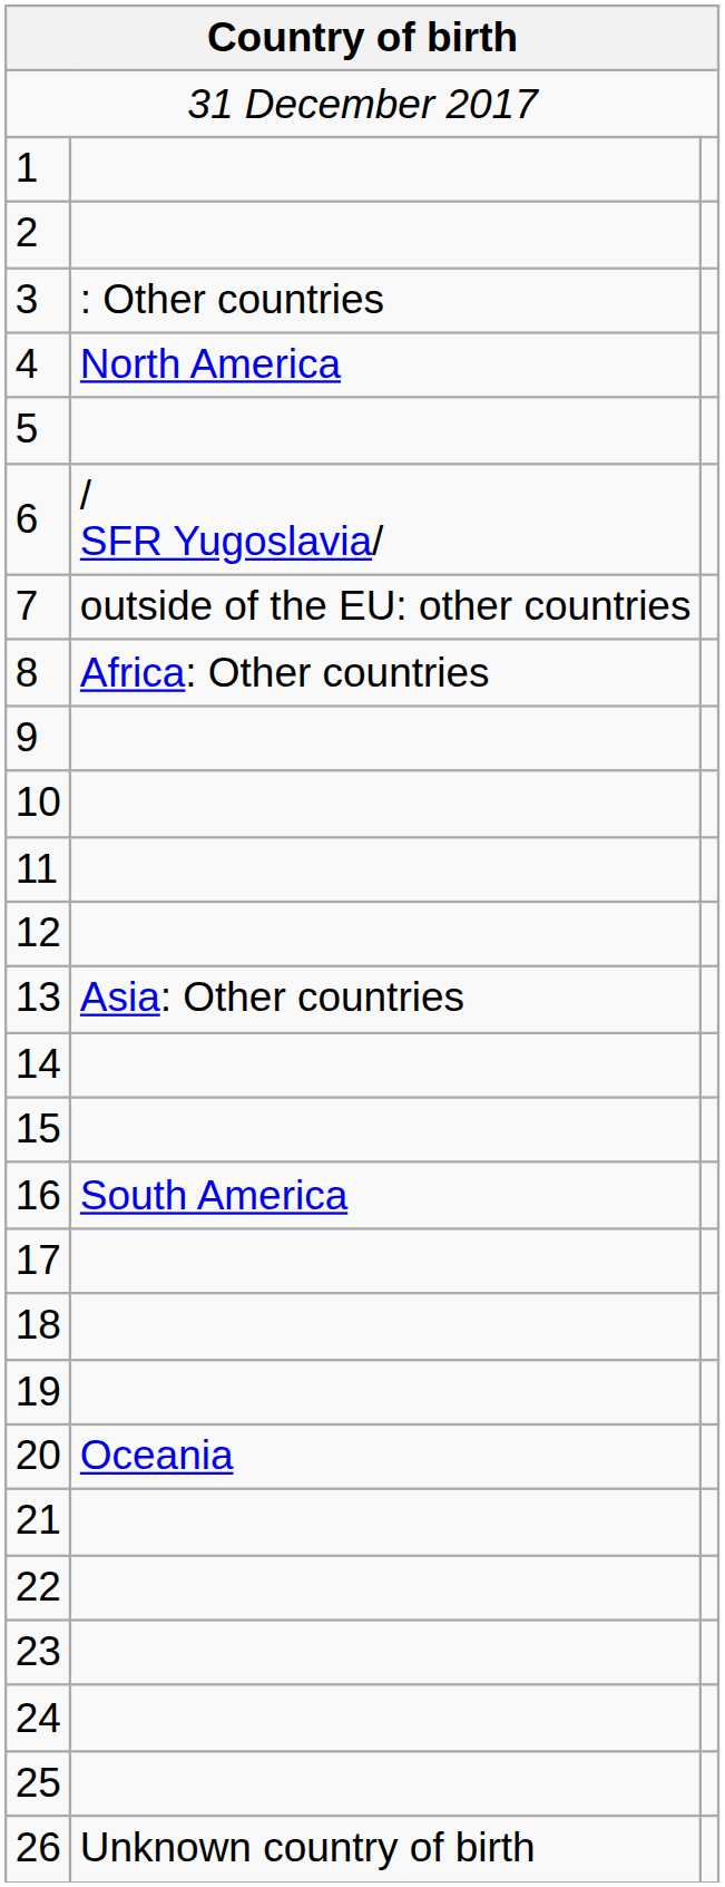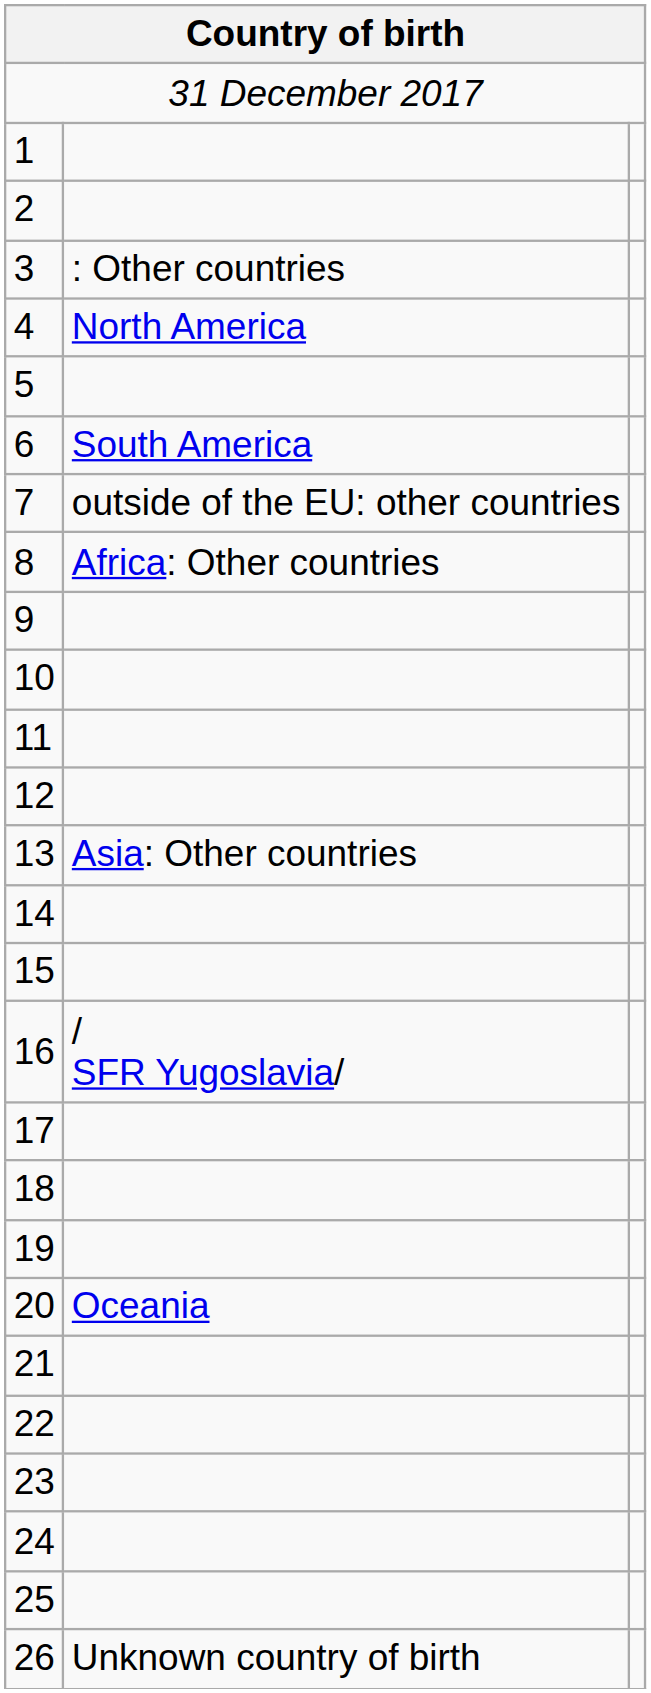6 | column 2: / SFR Yugoslavia/ -> South America
16 | column 2: South America -> / SFR Yugoslavia/
